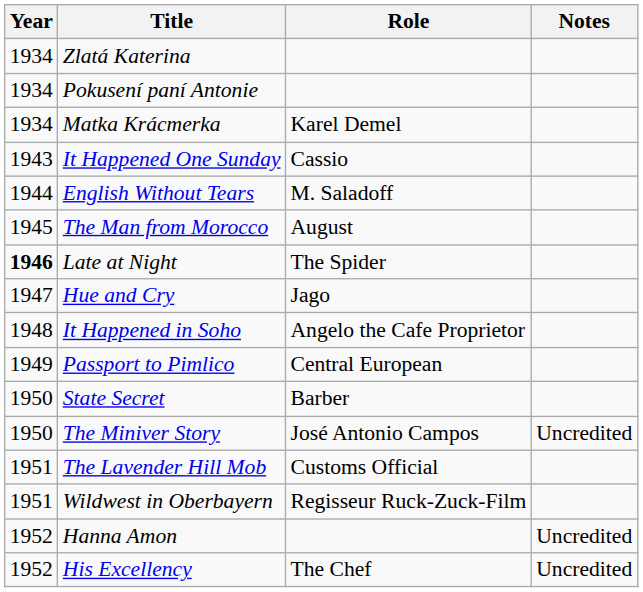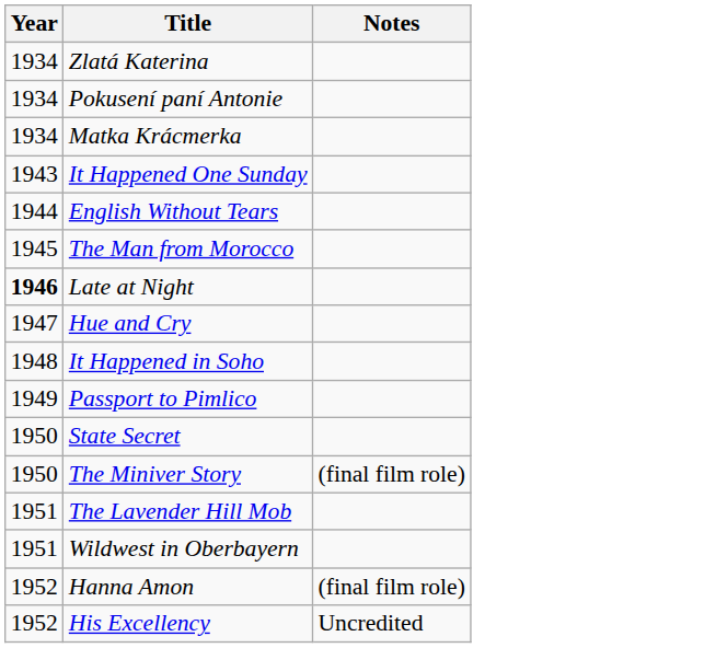- column: Role | Karel Demel | Cassio | M. Saladoff | August | The Spider | Jago | Angelo the Cafe Proprietor | Central European | Barber | José Antonio Campos | Customs Official | Regisseur Ruck-Zuck-Film | The Chef
The Miniver Story | Notes: Uncredited -> (final film role)
Hanna Amon | Notes: Uncredited -> (final film role)
